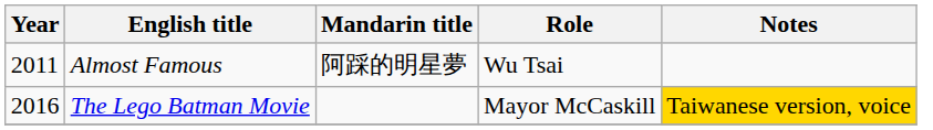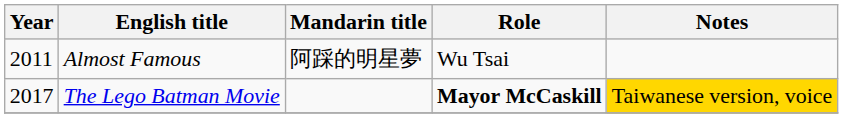The Lego Batman Movie | Year: 2016 -> 2017
The Lego Batman Movie | Role: normal -> bold
